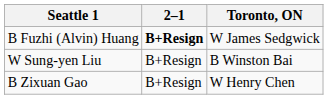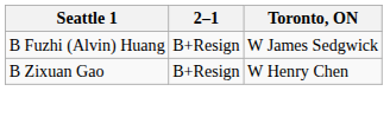B Fuzhi (Alvin) Huang | 2–1: bold -> normal
- row: W Sung-yen Liu | B+Resign | B Winston Bai
